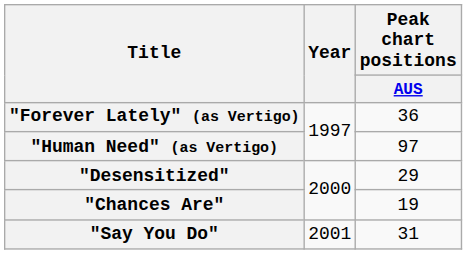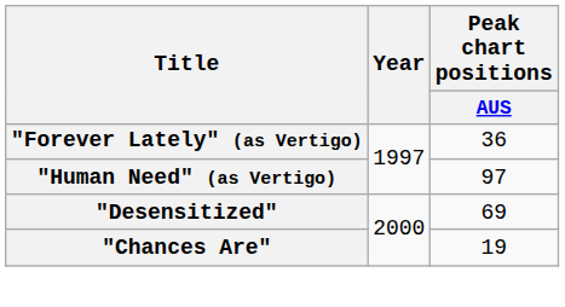"Desensitized" | Peak chart positions / AUS: 29 -> 69
- row: "Say You Do" | 2001 | 31
